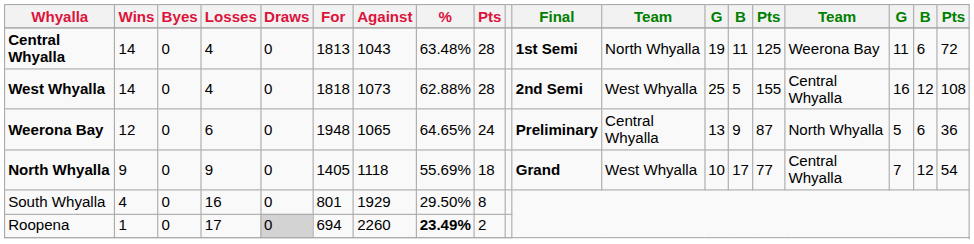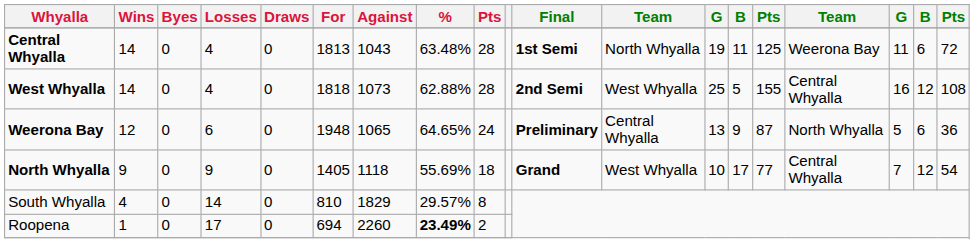South Whyalla | Losses: 16 -> 14
South Whyalla | For: 801 -> 810
South Whyalla | Against: 1929 -> 1829
South Whyalla | %: 29.50% -> 29.57%
Roopena | Draws: lightgrey background -> no background
